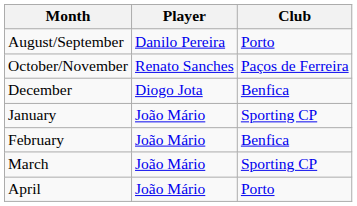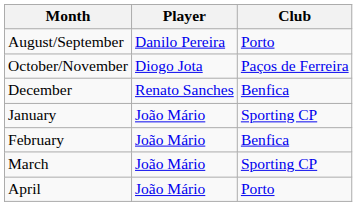October/November | Player: Renato Sanches -> Diogo Jota
December | Player: Diogo Jota -> Renato Sanches
